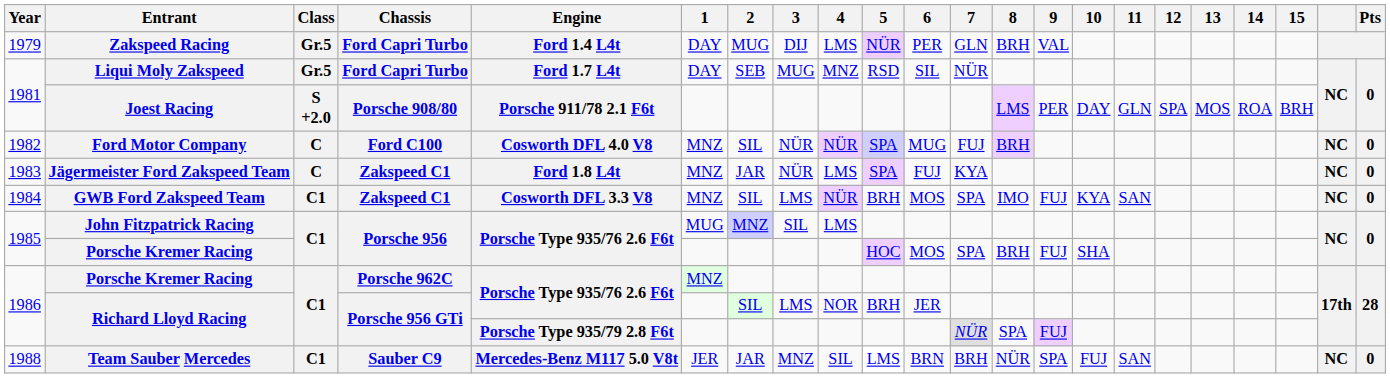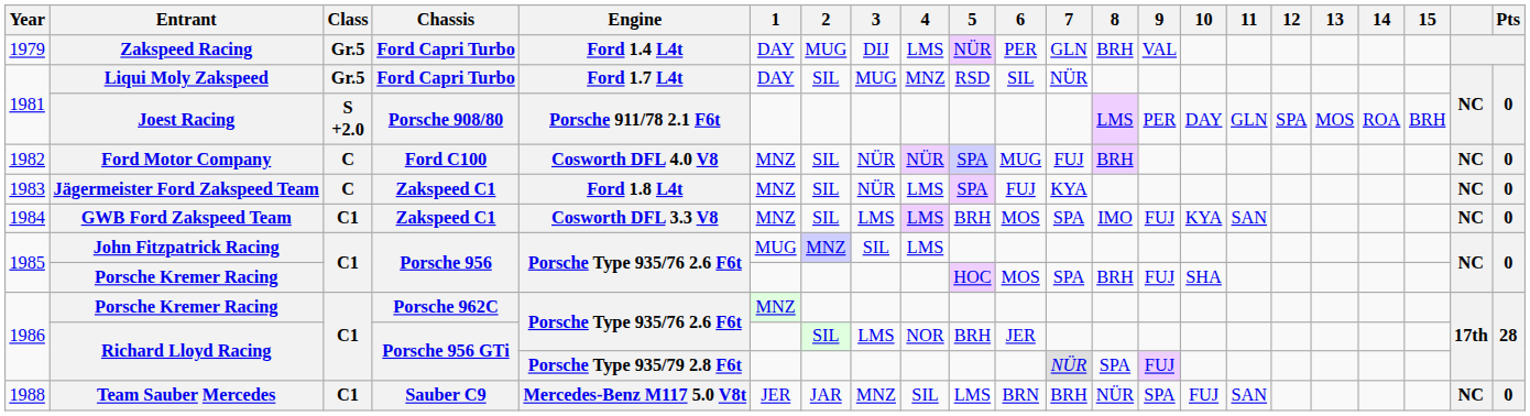Liqui Moly Zakspeed | 2: SEB -> SIL
Jägermeister Ford Zakspeed Team | 2: JAR -> SIL
GWB Ford Zakspeed Team | 4: NÜR -> LMS
